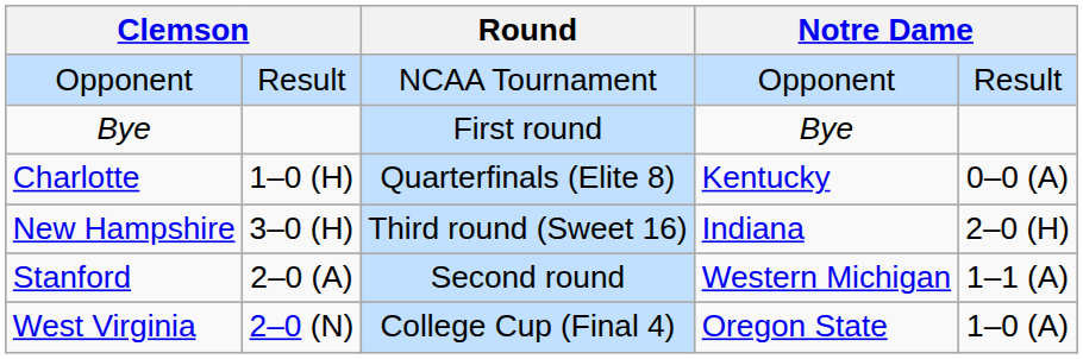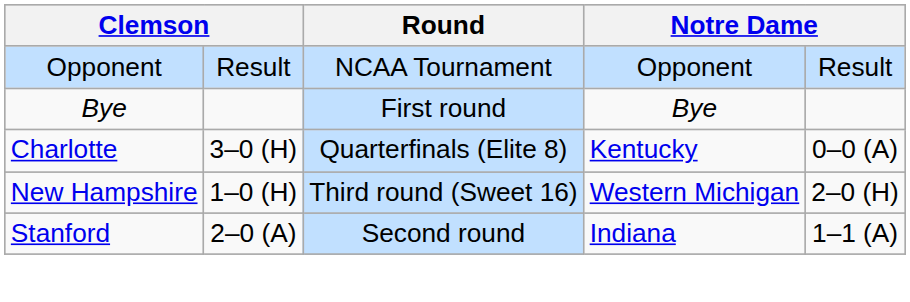Charlotte | column 2: 1–0 (H) -> 3–0 (H)
New Hampshire | column 2: 3–0 (H) -> 1–0 (H)
New Hampshire | column 4: Indiana -> Western Michigan
Stanford | column 4: Western Michigan -> Indiana
- row: West Virginia | 2–0 (N) | College Cup (Final 4) | Oregon State | 1–0 (A)
